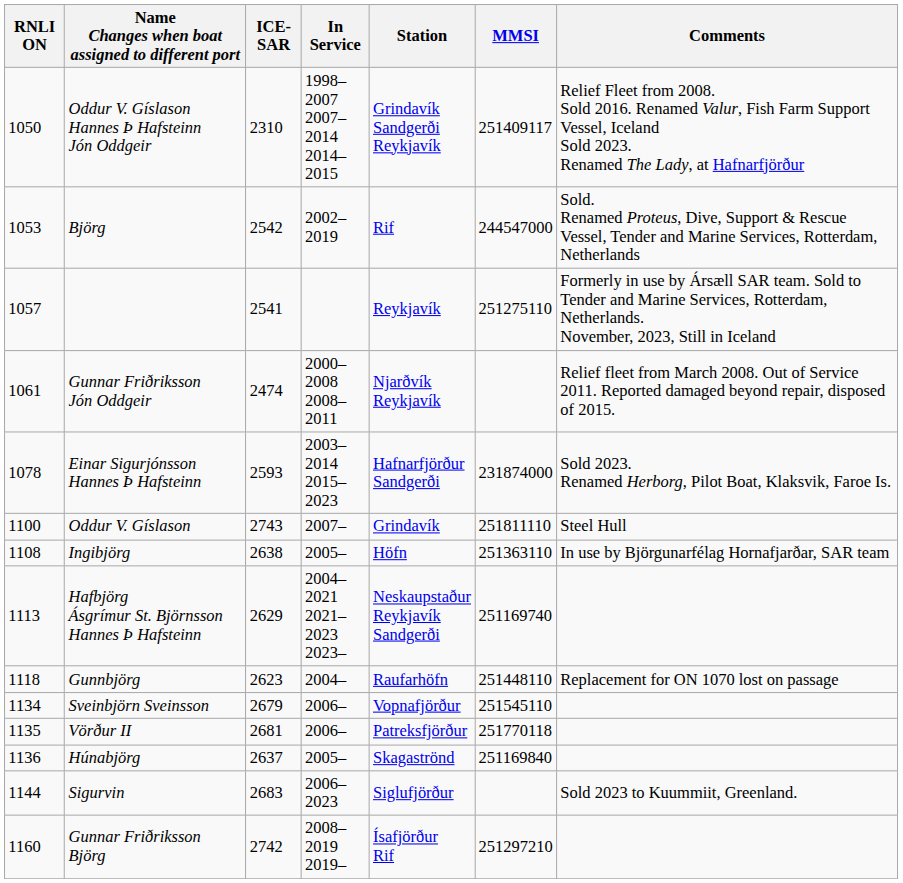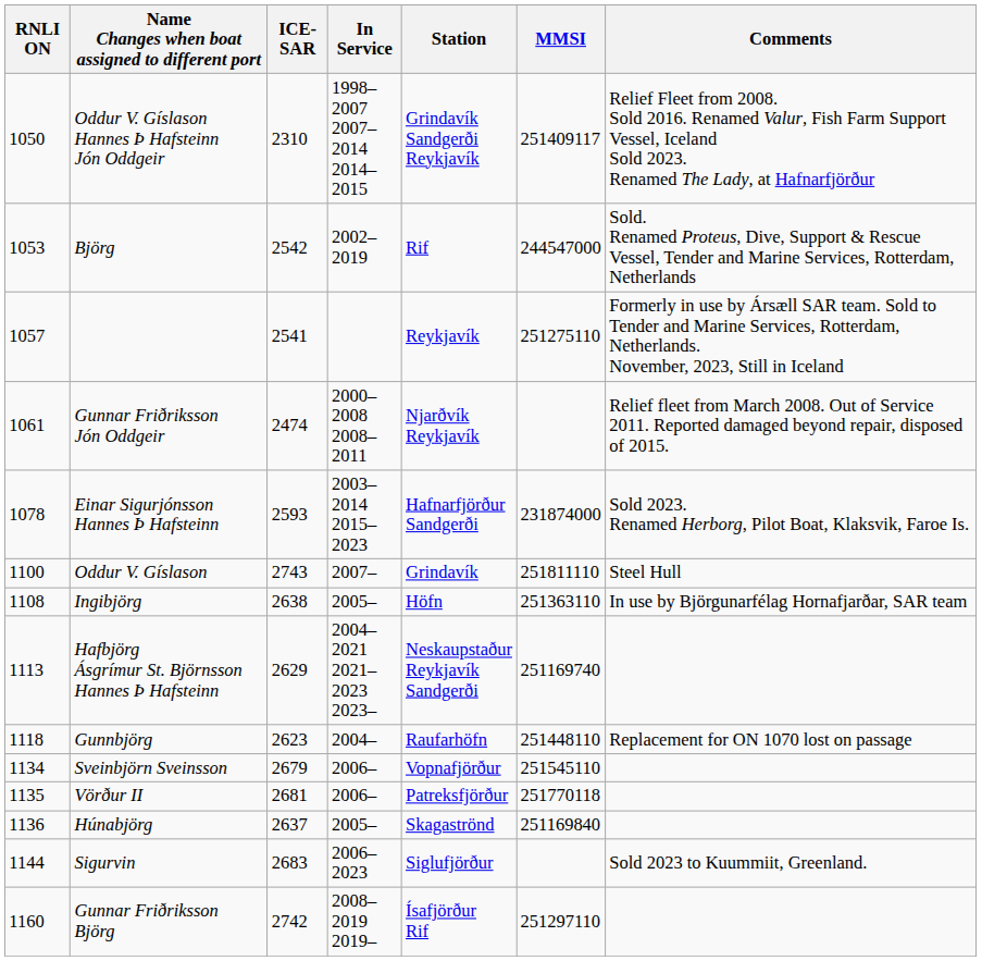Gunnar Friðriksson Björg | MMSI: 251297210 -> 251297110
